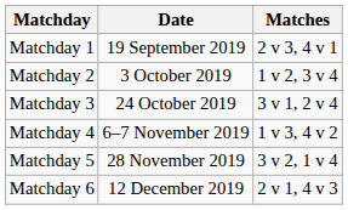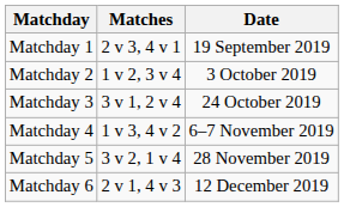columns swapped: Date <-> Matches
